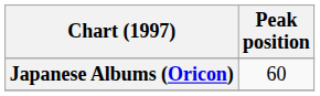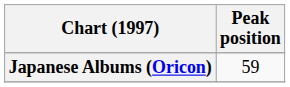Japanese Albums (Oricon) | Peak position: 60 -> 59
